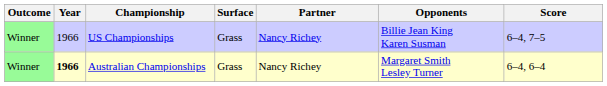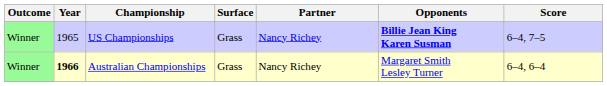US Championships | Year: 1966 -> 1965
US Championships | Opponents: normal -> bold
